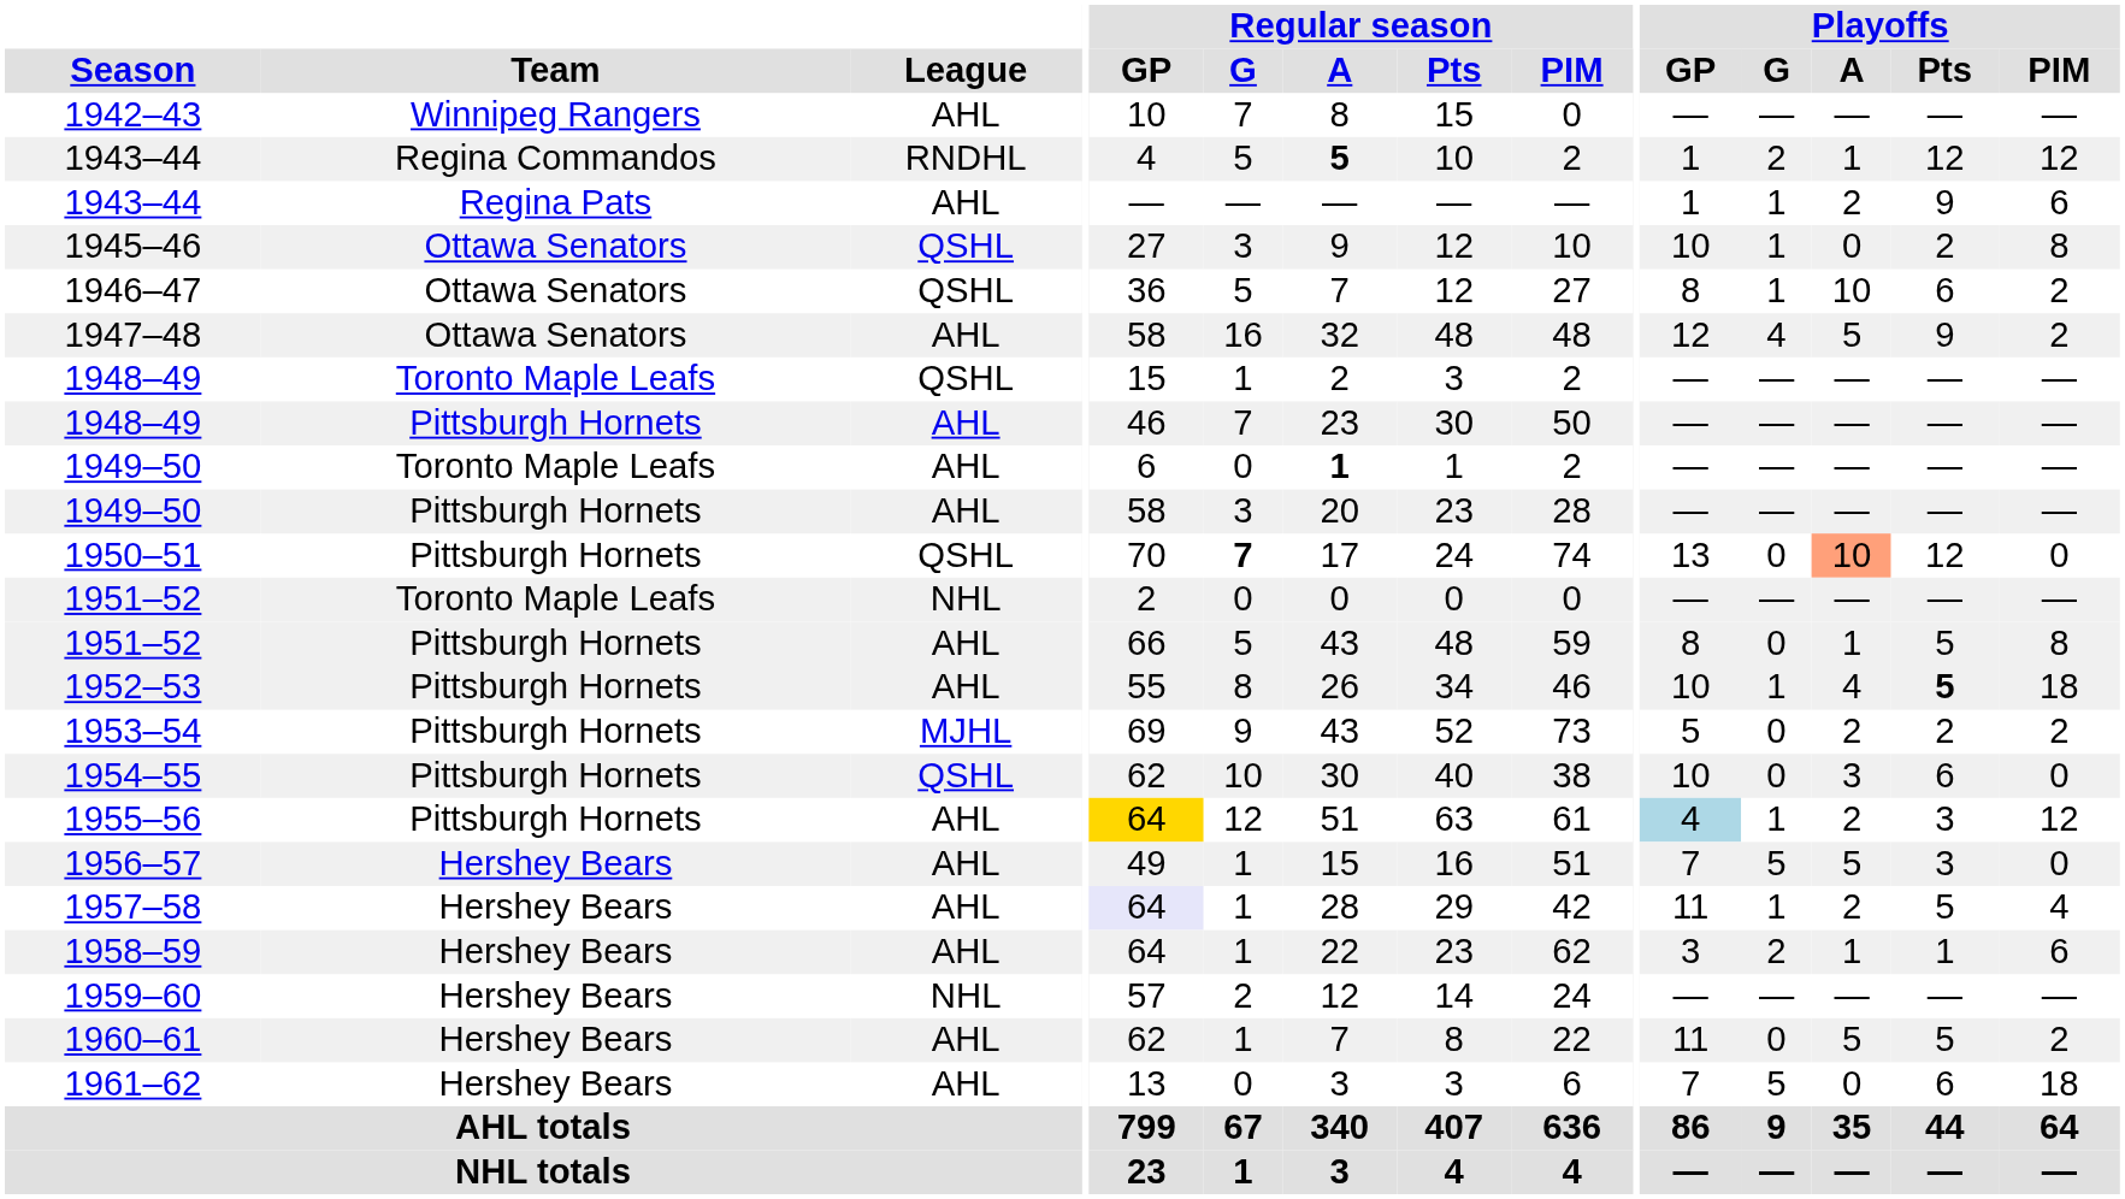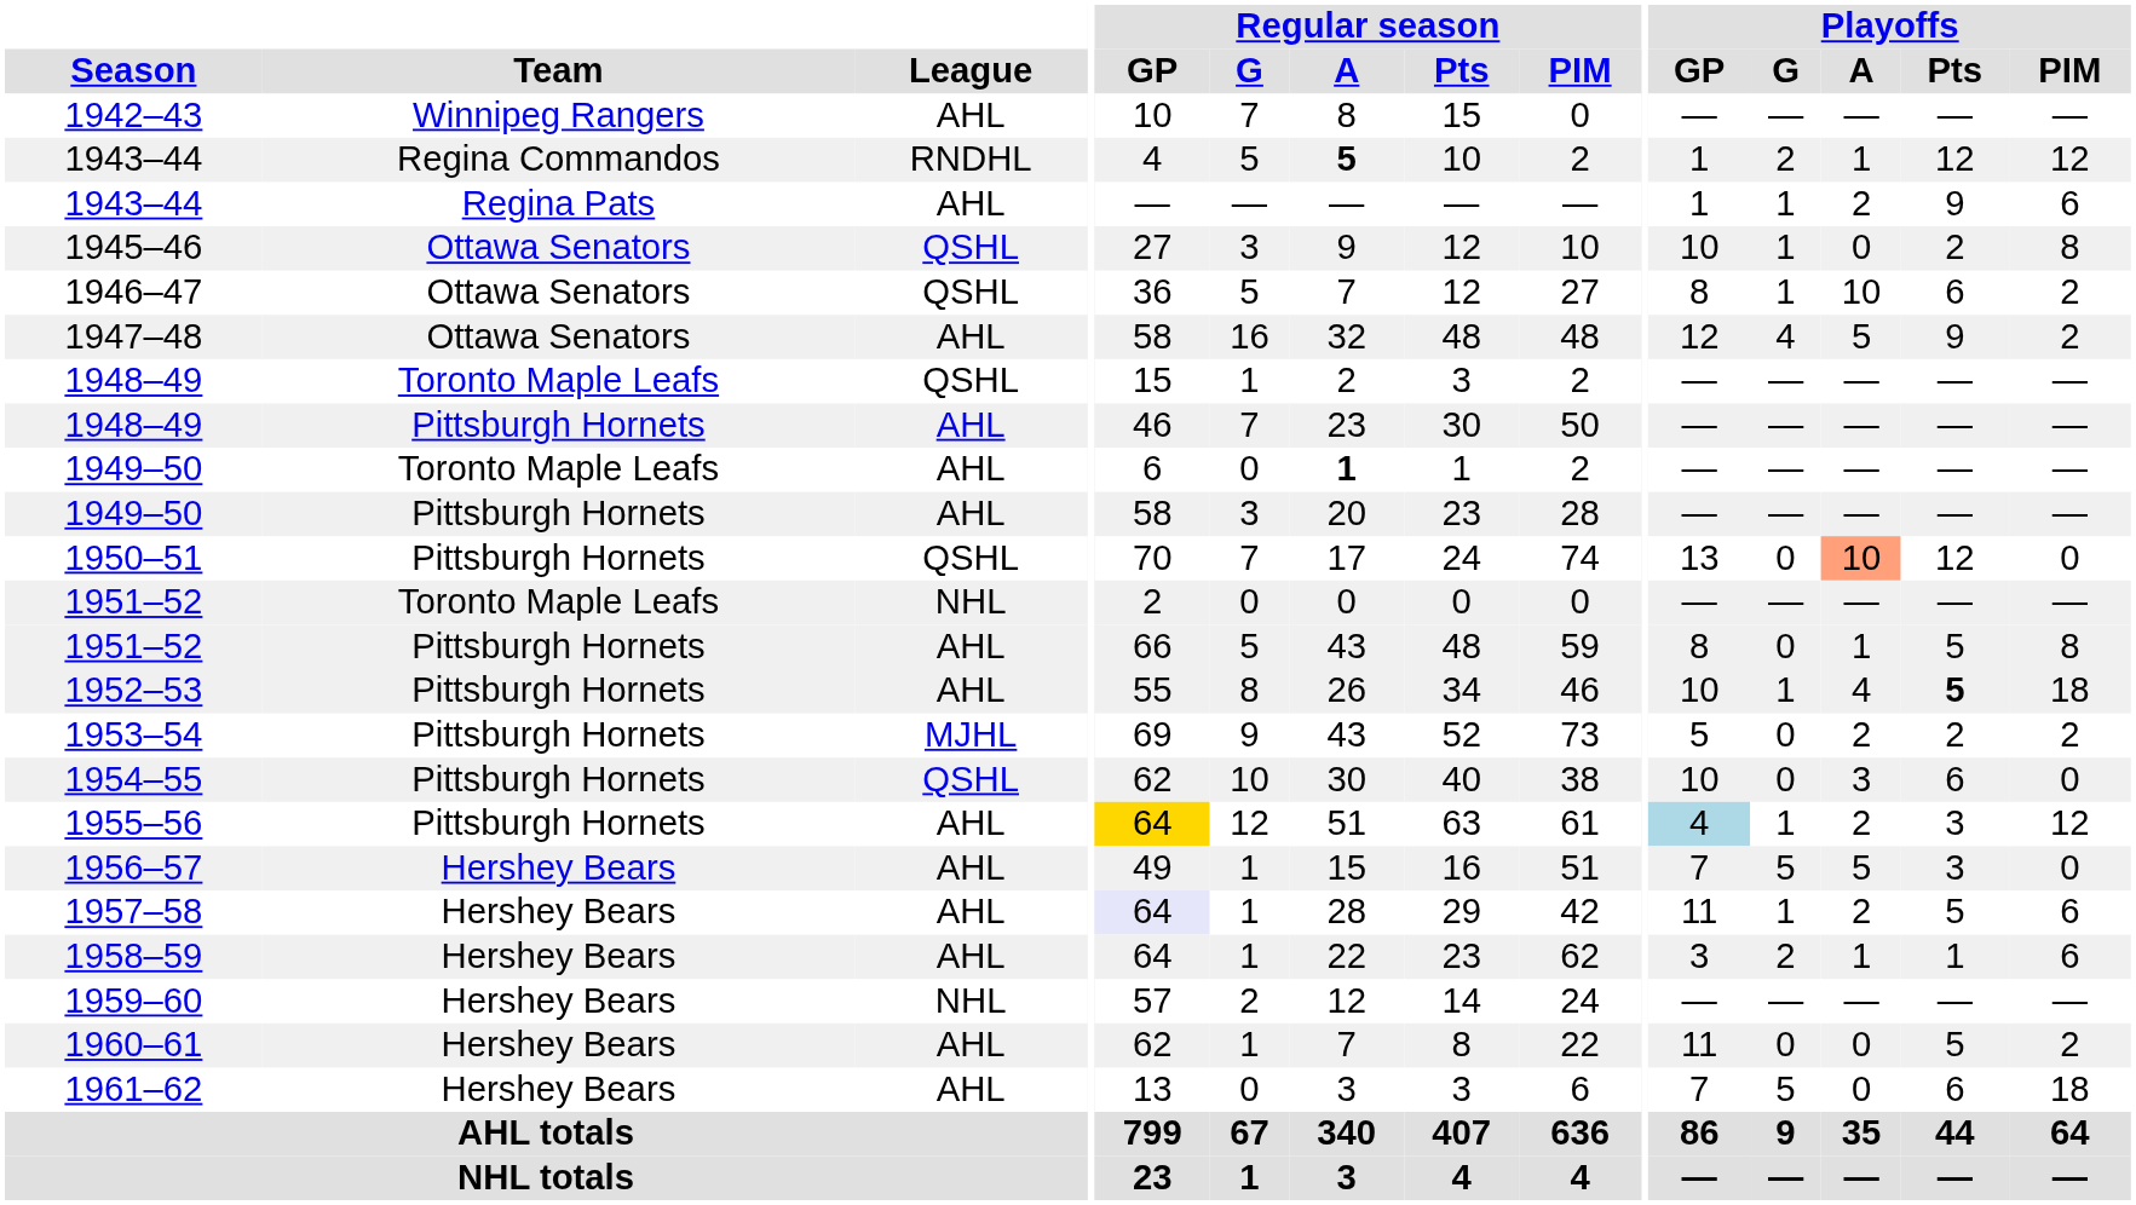1950–51 | Regular season / G: bold -> normal
1957–58 | Playoffs / PIM: 4 -> 6
1960–61 | Playoffs / A: 5 -> 0
